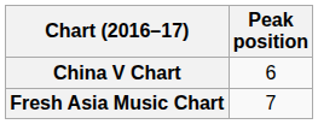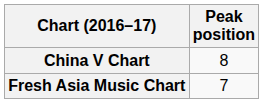China V Chart | Peak position: 6 -> 8
